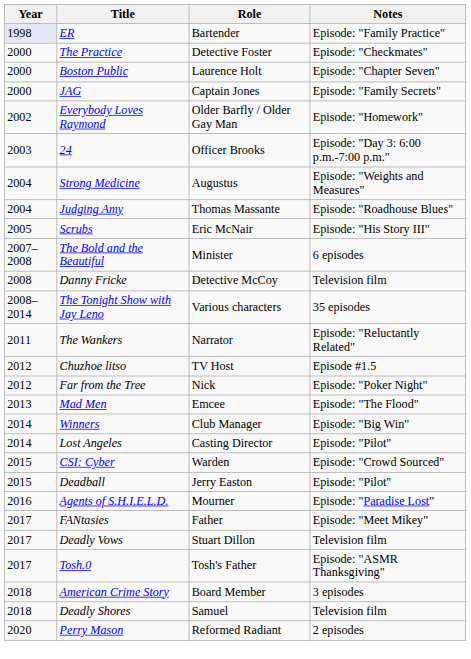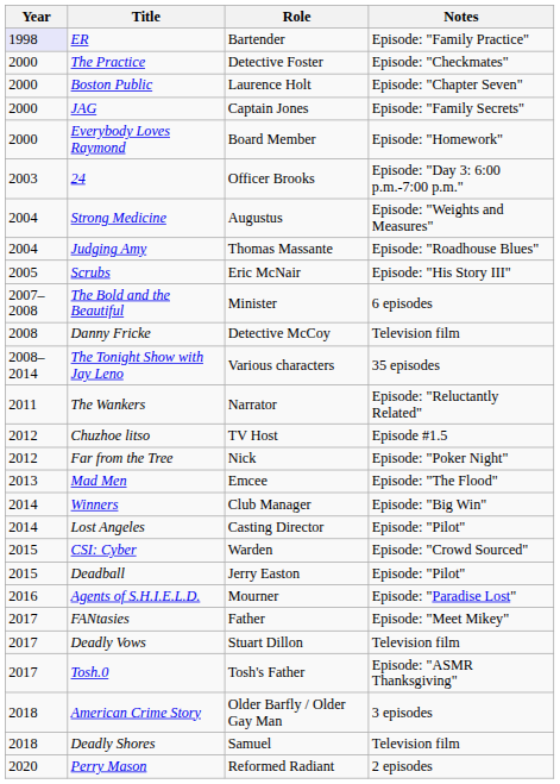Everybody Loves Raymond | Year: 2002 -> 2000
Everybody Loves Raymond | Role: Older Barfly / Older Gay Man -> Board Member
American Crime Story | Role: Board Member -> Older Barfly / Older Gay Man
